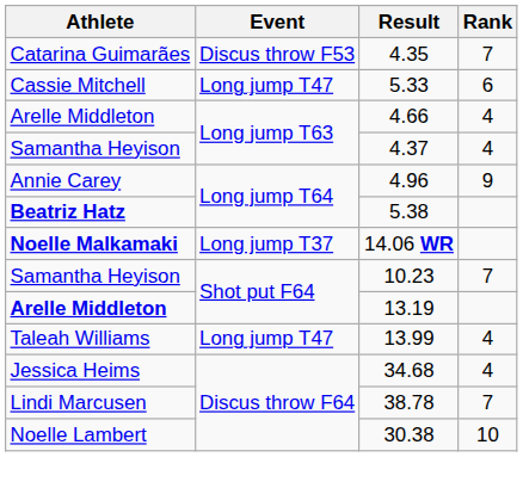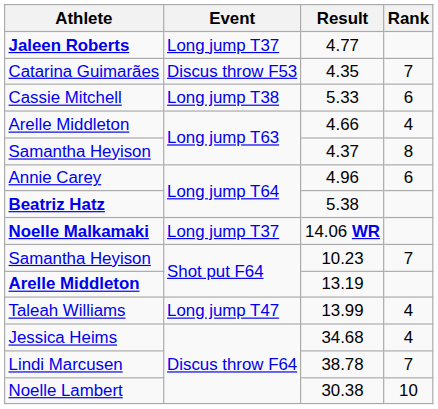+ row: Jaleen Roberts | Long jump T37 | 4.77
5.33 | Event: Long jump T47 -> Long jump T38
4.37 | Rank: 4 -> 8
4.96 | Rank: 9 -> 6
